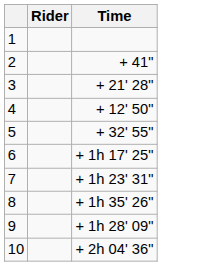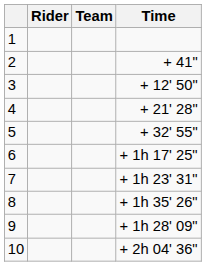+ column: Team
3 | Time: + 21' 28" -> + 12' 50"
4 | Time: + 12' 50" -> + 21' 28"
